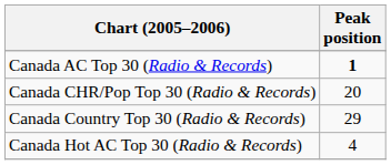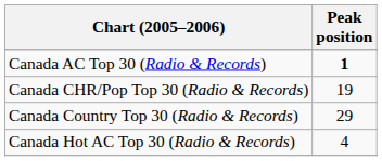Canada CHR/Pop Top 30 (Radio & Records) | Peak position: 20 -> 19
